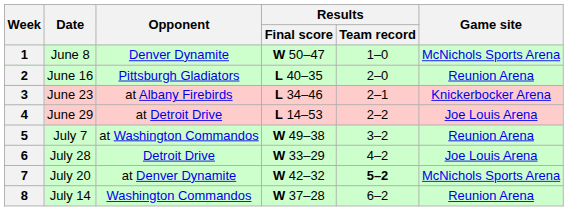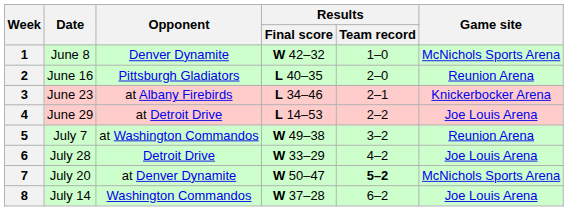1 | Results / Final score: W 50–47 -> W 42–32
7 | Results / Final score: W 42–32 -> W 50–47
8 | Game site: Reunion Arena -> Joe Louis Arena
